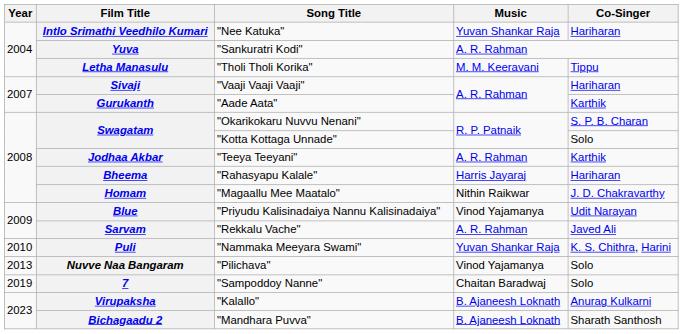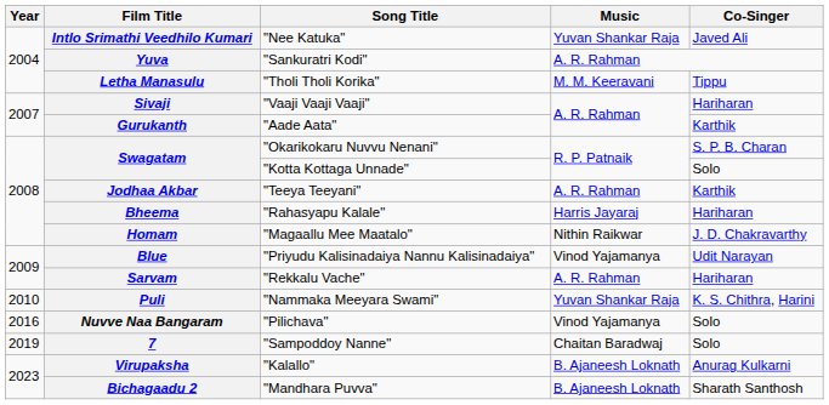Intlo Srimathi Veedhilo Kumari | Co-Singer: Hariharan -> Javed Ali
Sarvam | Co-Singer: Javed Ali -> Hariharan
Nuvve Naa Bangaram | Year: 2013 -> 2016
